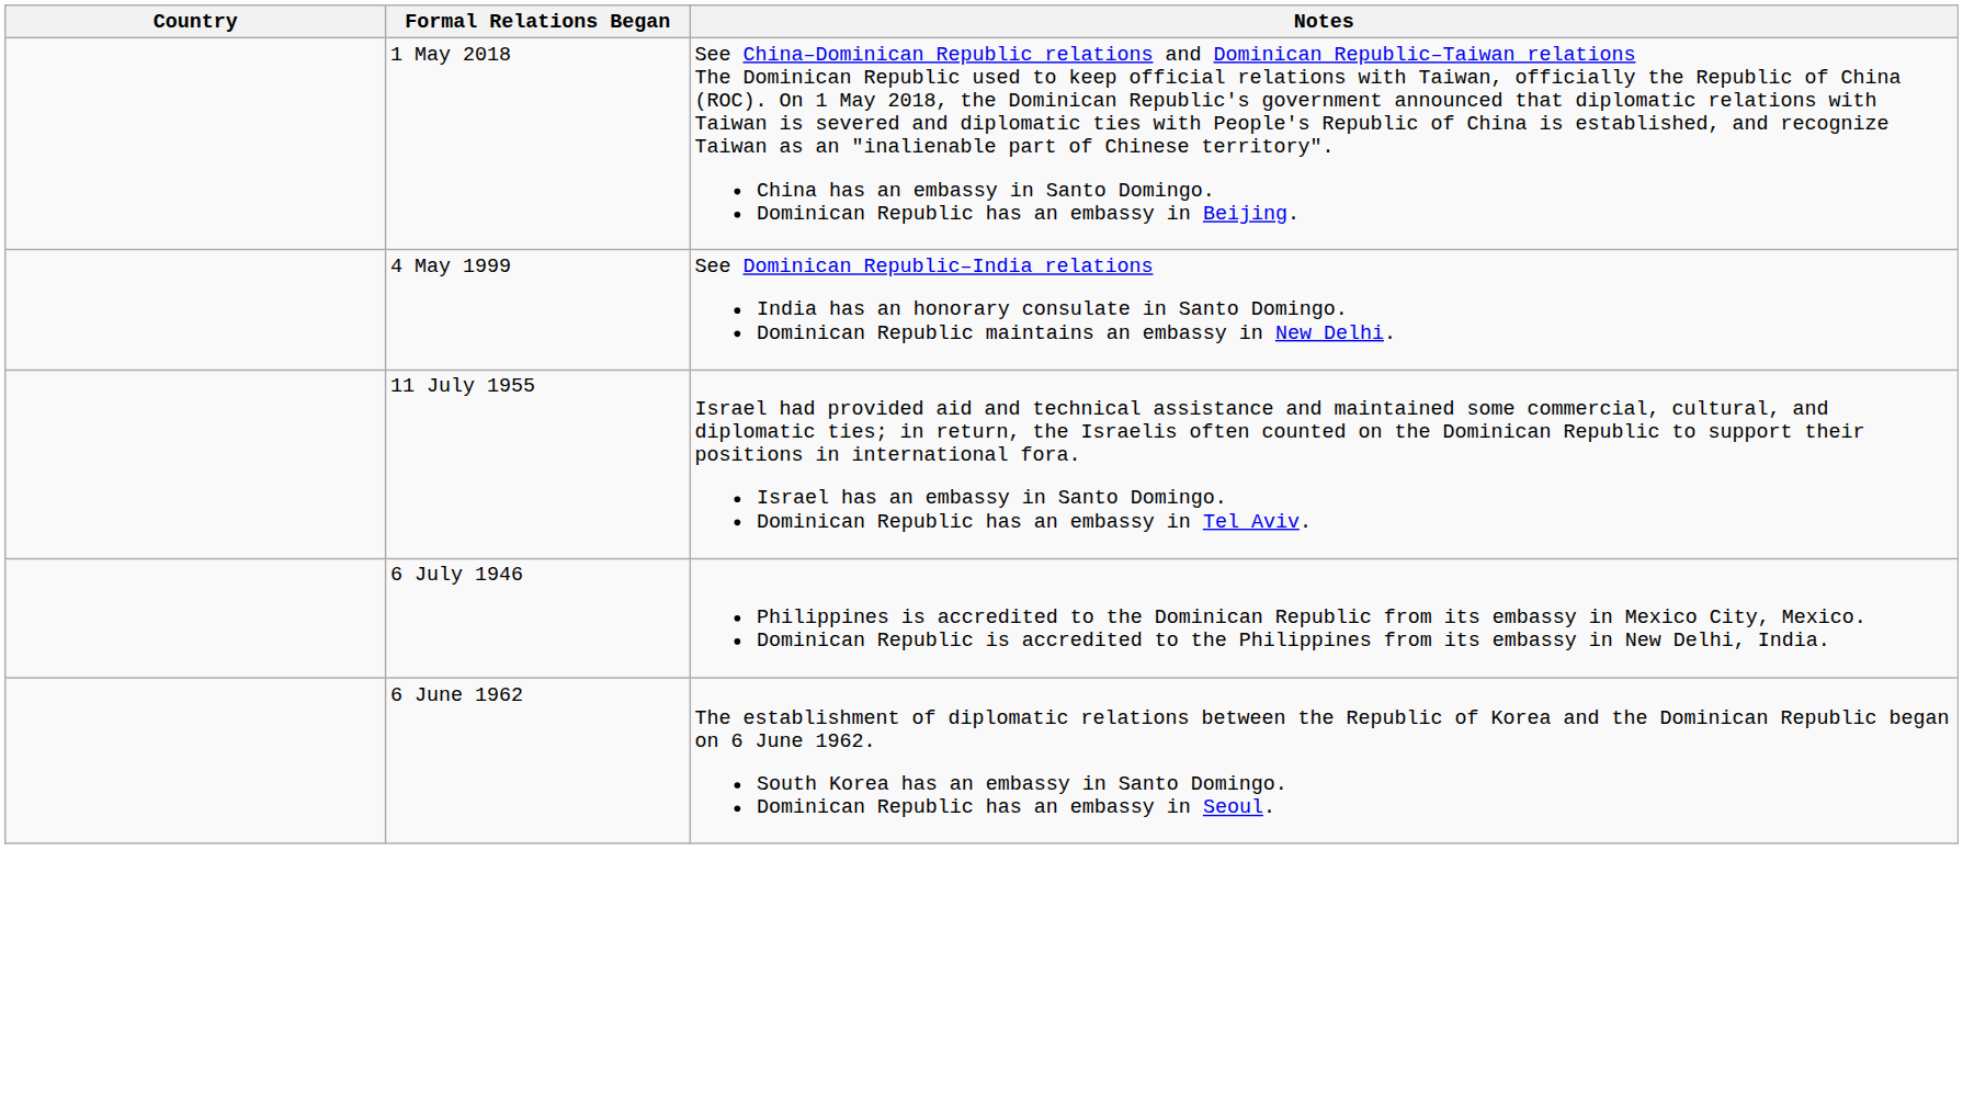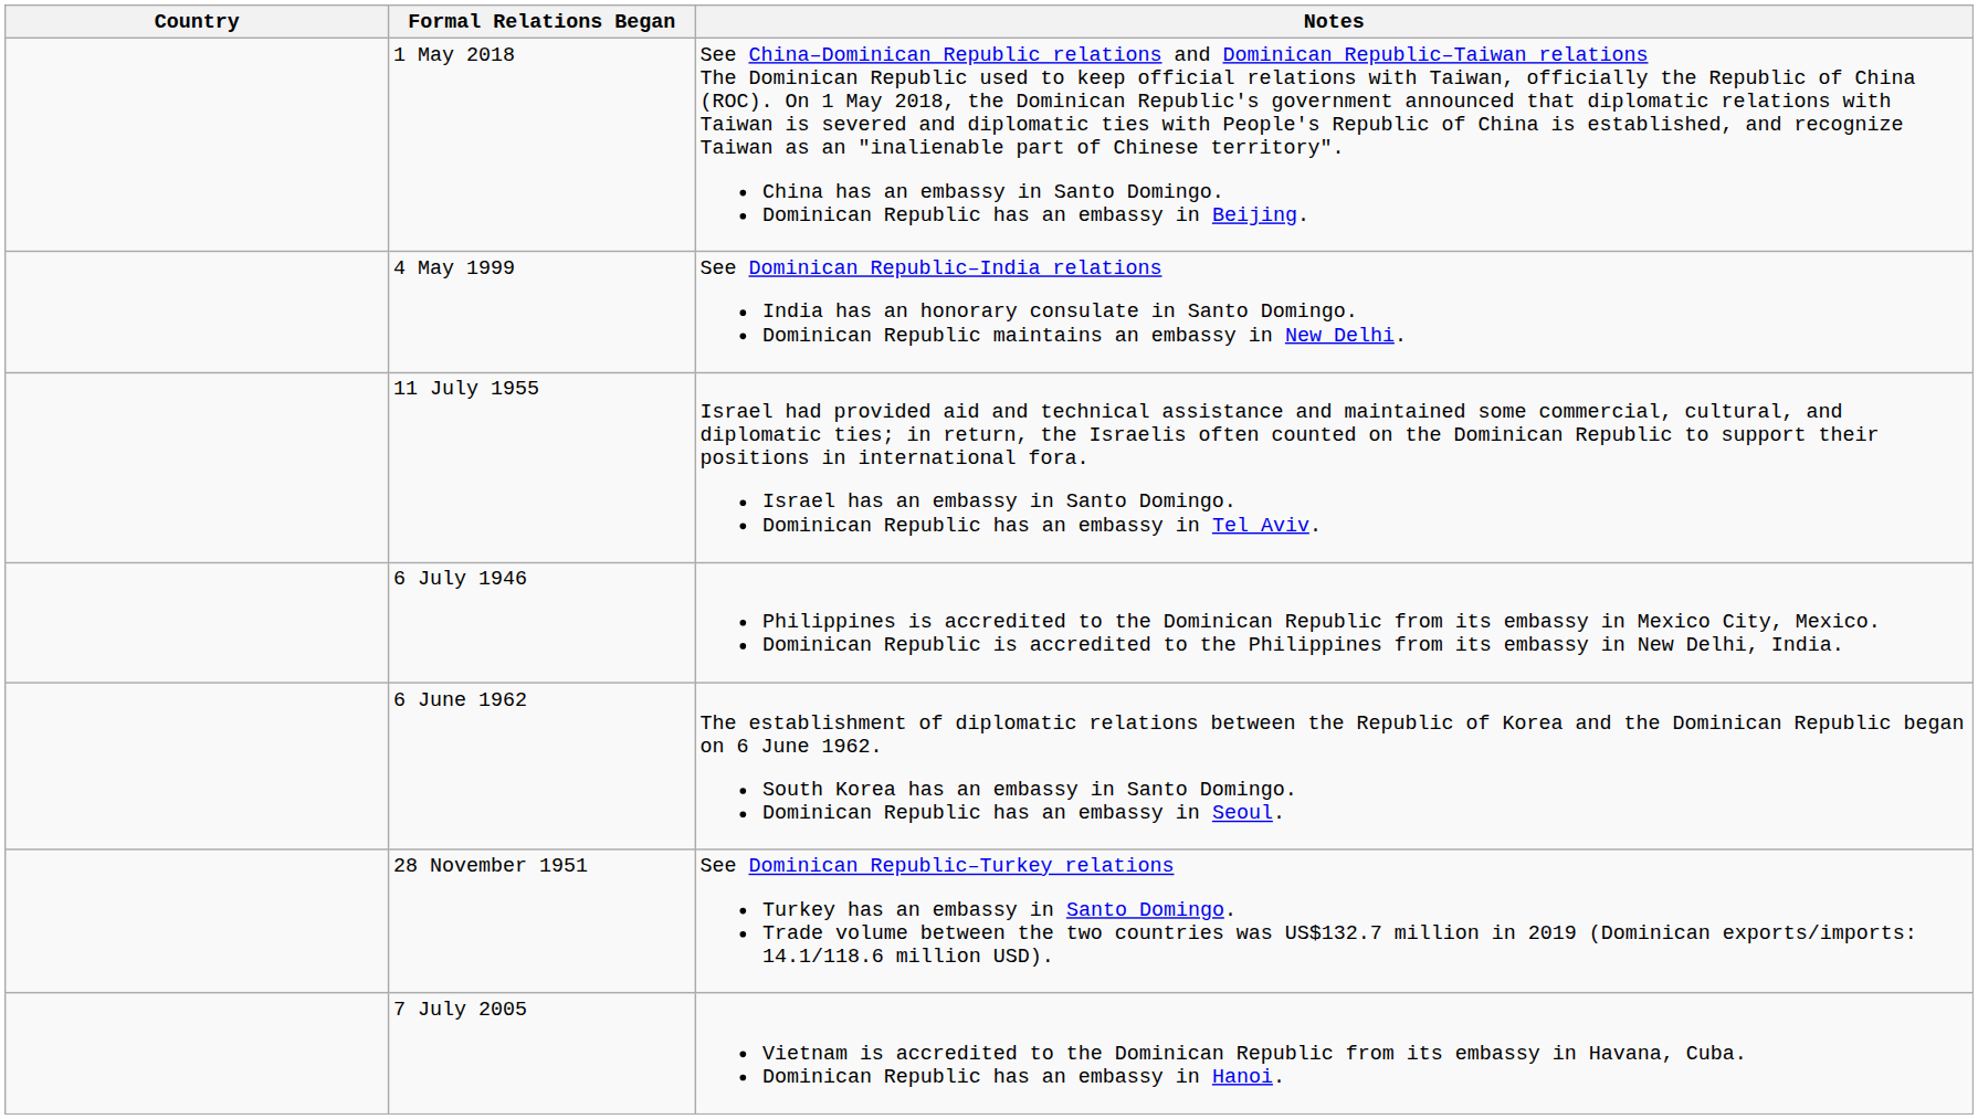+ row: 28 November 1951 | See Dominican Republic–Turkey relations Turkey has an embassy in Santo Domingo. Trade volume between the two countries was US$132.7 million in 2019 (Dominican exports/imports: 14.1/118.6 million USD).
+ row: 7 July 2005 | Vietnam is accredited to the Dominican Republic from its embassy in Havana, Cuba. Dominican Republic has an embassy in Hanoi.
